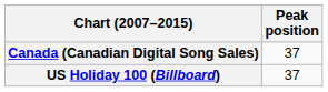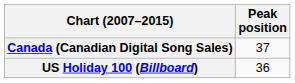US Holiday 100 (Billboard) | Peak position: 37 -> 36
